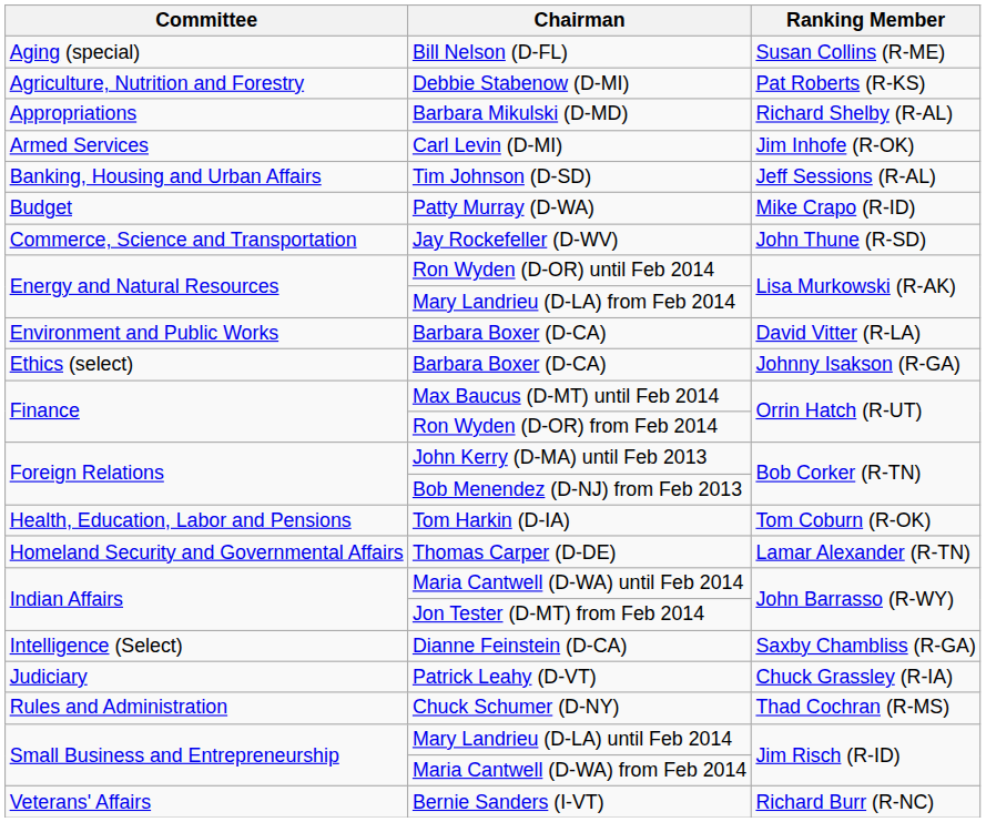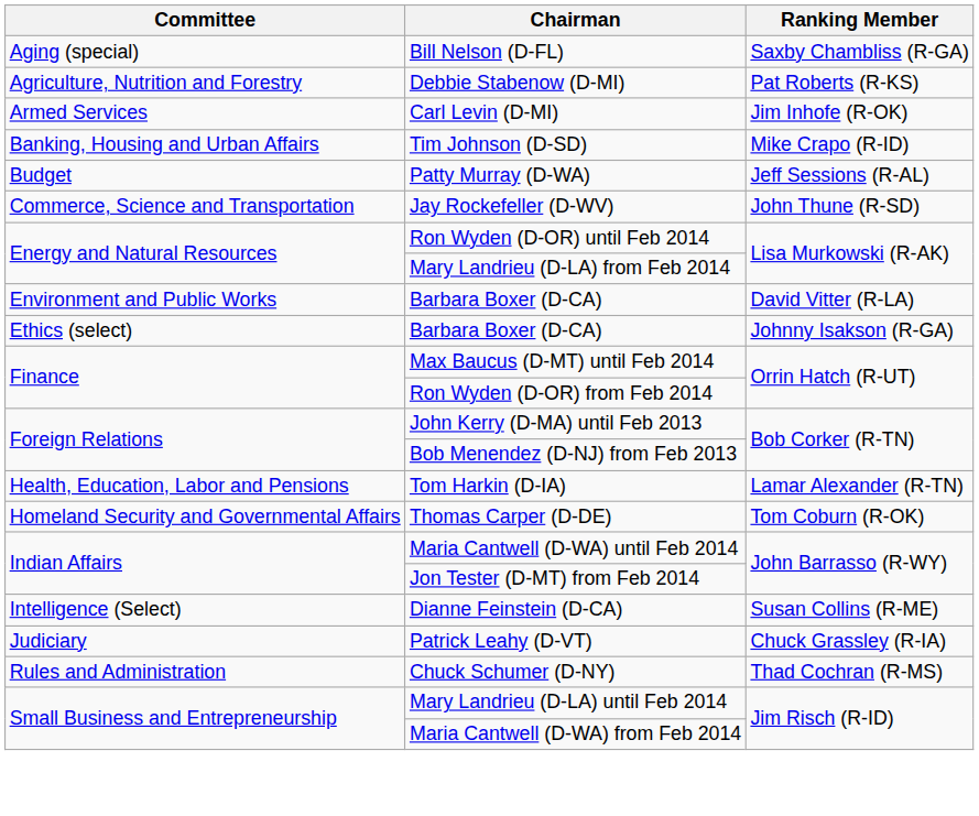Bill Nelson (D-FL) | Ranking Member: Susan Collins (R-ME) -> Saxby Chambliss (R-GA)
- row: Appropriations | Barbara Mikulski (D-MD) | Richard Shelby (R-AL)
Tim Johnson (D-SD) | Ranking Member: Jeff Sessions (R-AL) -> Mike Crapo (R-ID)
Patty Murray (D-WA) | Ranking Member: Mike Crapo (R-ID) -> Jeff Sessions (R-AL)
Tom Harkin (D-IA) | Ranking Member: Tom Coburn (R-OK) -> Lamar Alexander (R-TN)
Thomas Carper (D-DE) | Ranking Member: Lamar Alexander (R-TN) -> Tom Coburn (R-OK)
Dianne Feinstein (D-CA) | Ranking Member: Saxby Chambliss (R-GA) -> Susan Collins (R-ME)
- row: Veterans' Affairs | Bernie Sanders (I-VT) | Richard Burr (R-NC)
